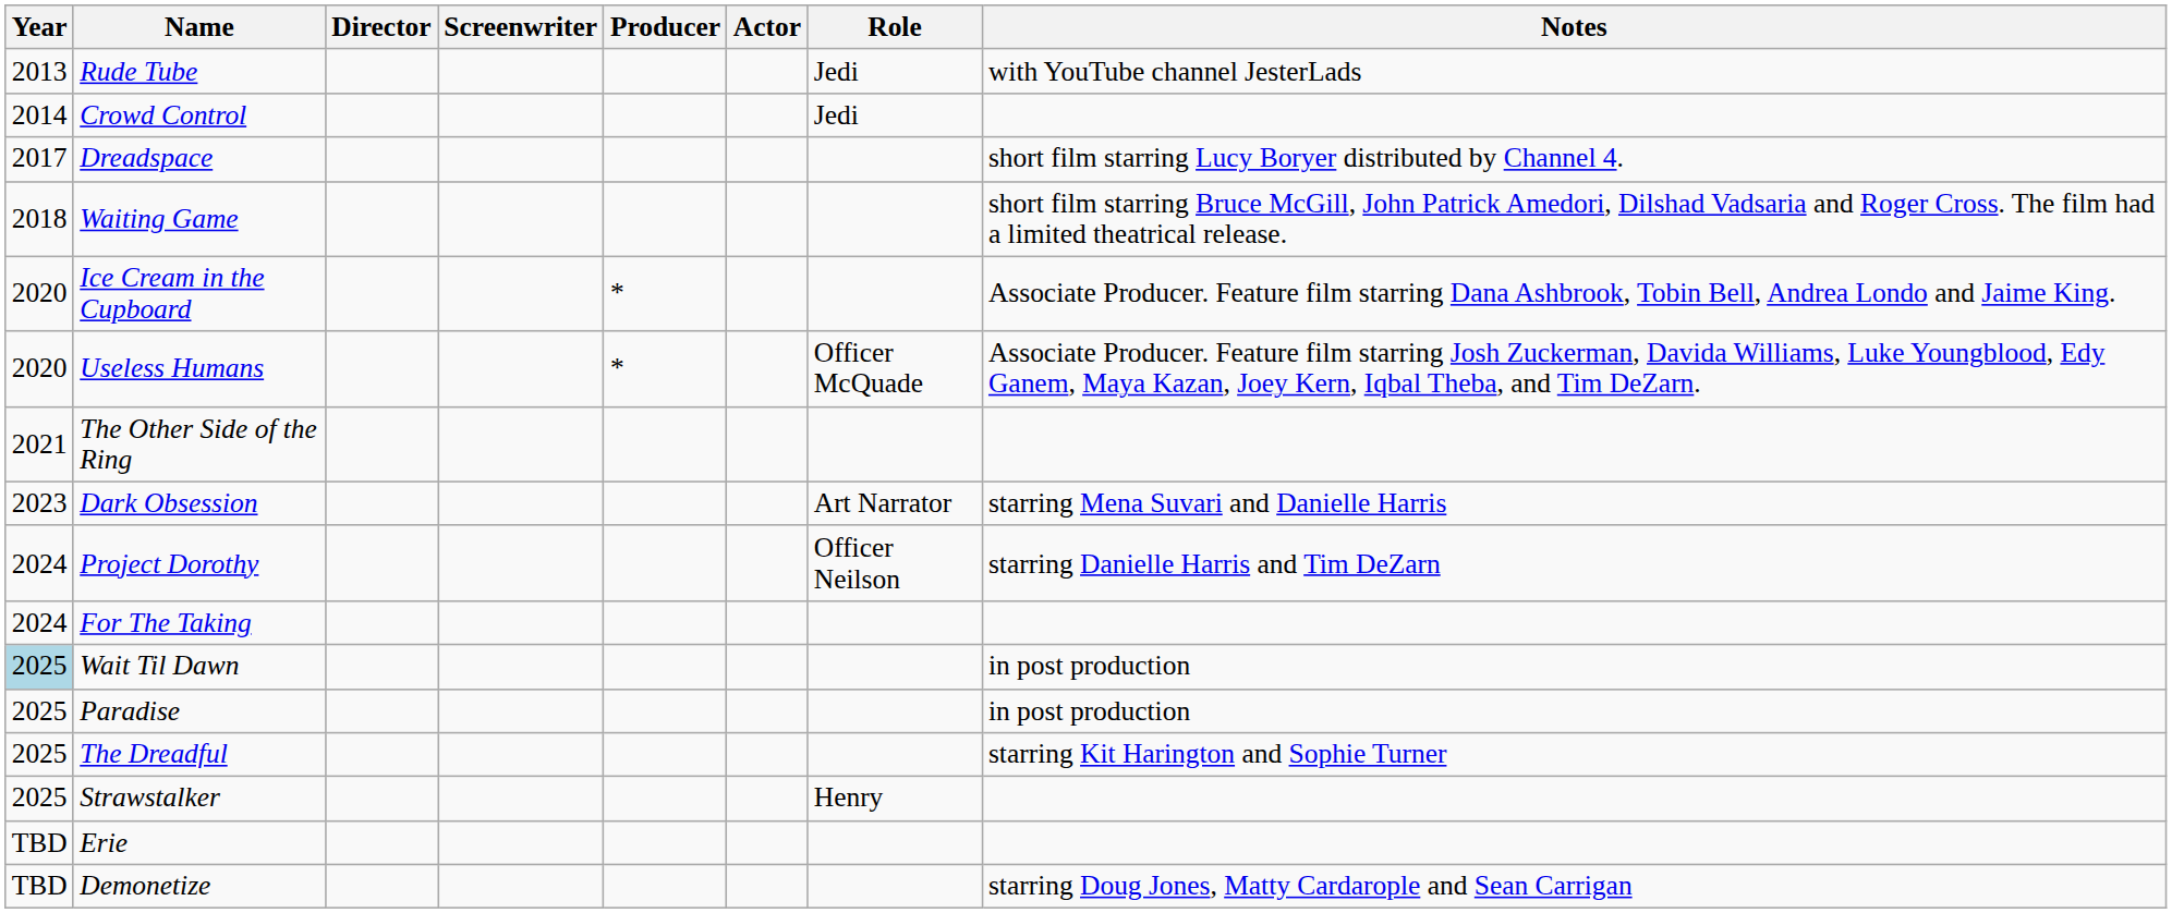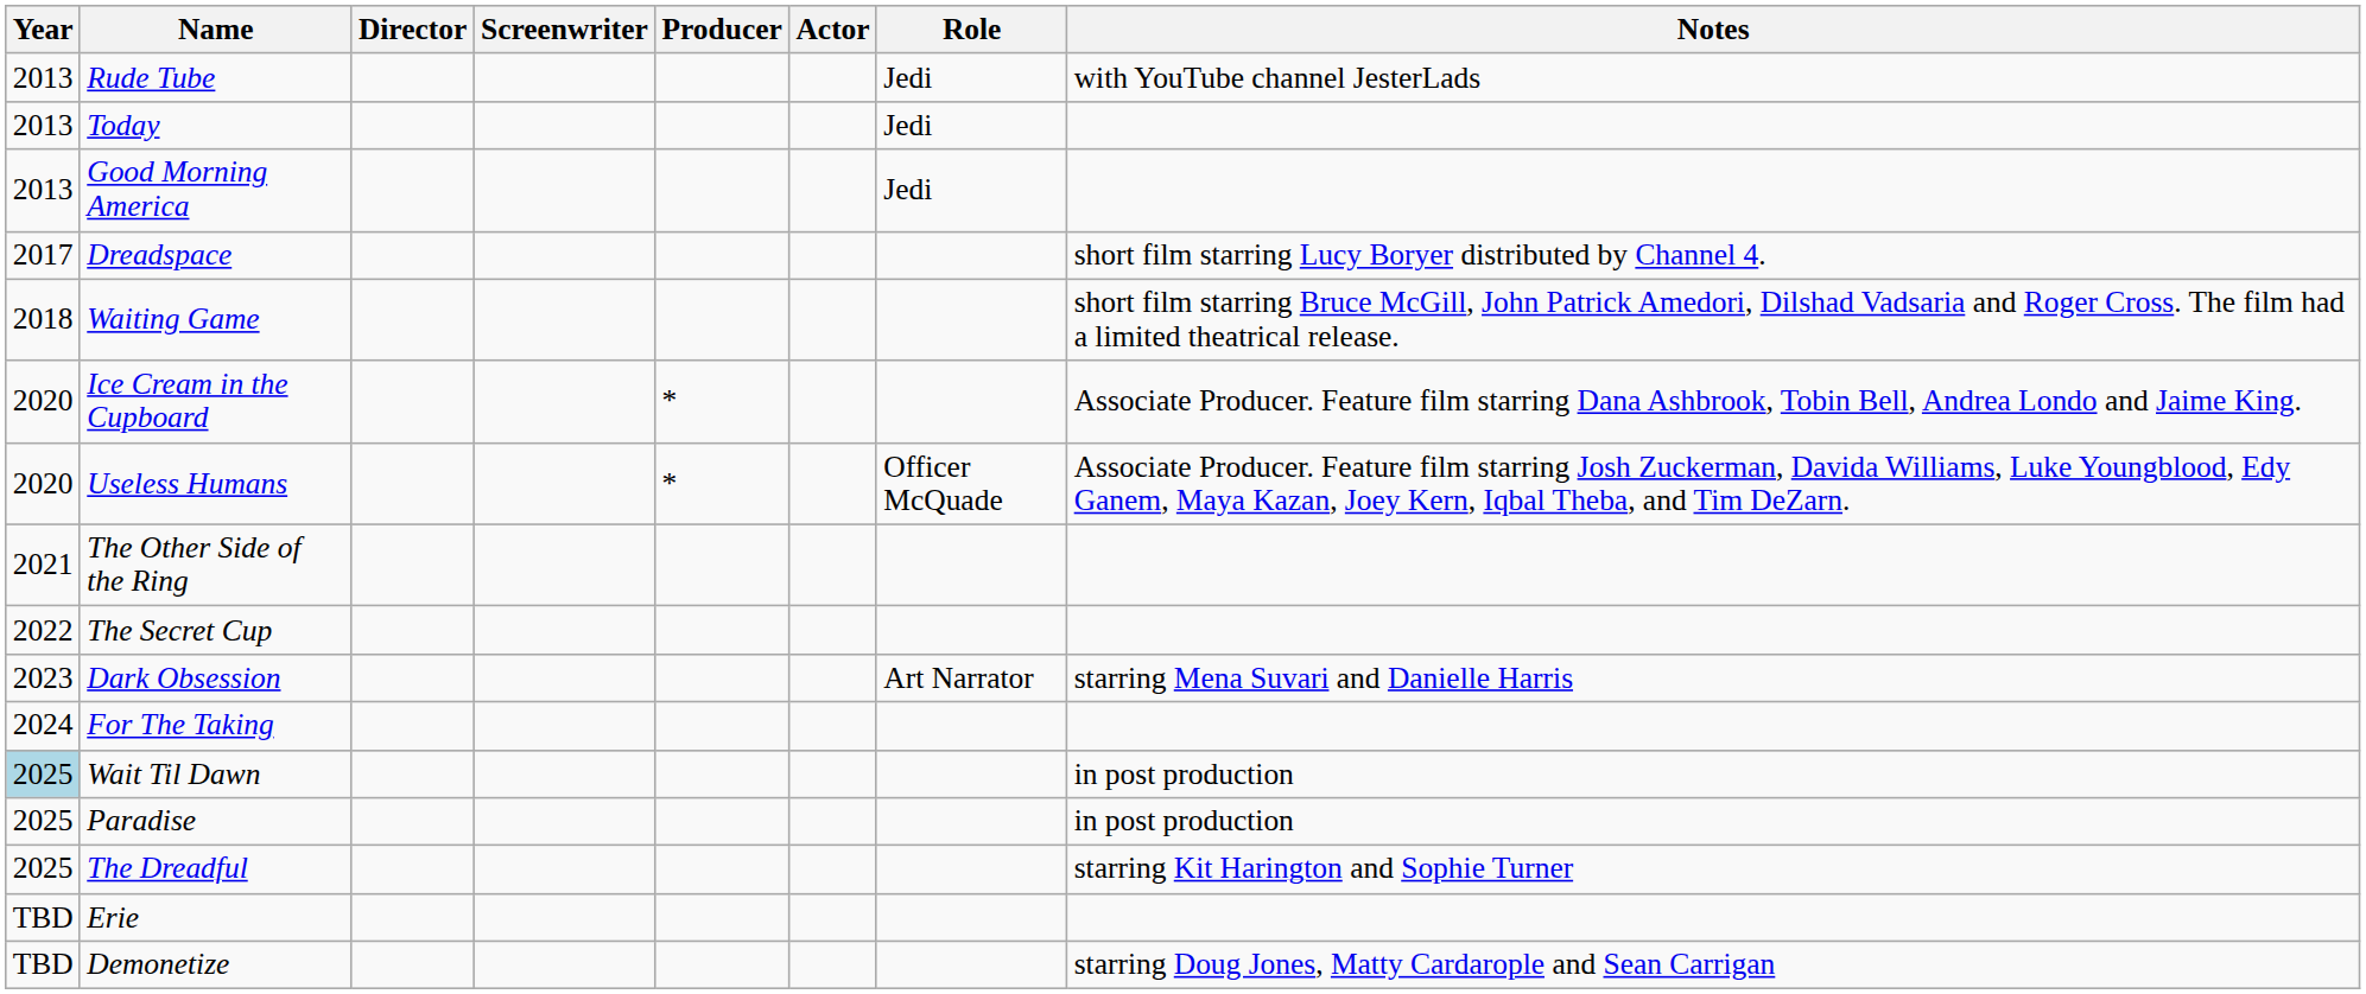+ row: 2013 | Today | Jedi
+ row: 2013 | Good Morning America | Jedi
- row: 2014 | Crowd Control | Jedi
+ row: 2022 | The Secret Cup
- row: 2024 | Project Dorothy | Officer Neilson | starring Danielle Harris and Tim DeZarn
- row: 2025 | Strawstalker | Henry
